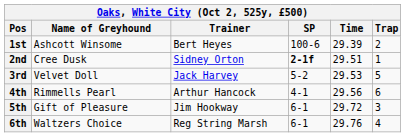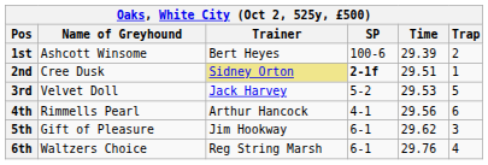2nd | Trainer: no background -> khaki background
5th | Time: 29.72 -> 29.62
